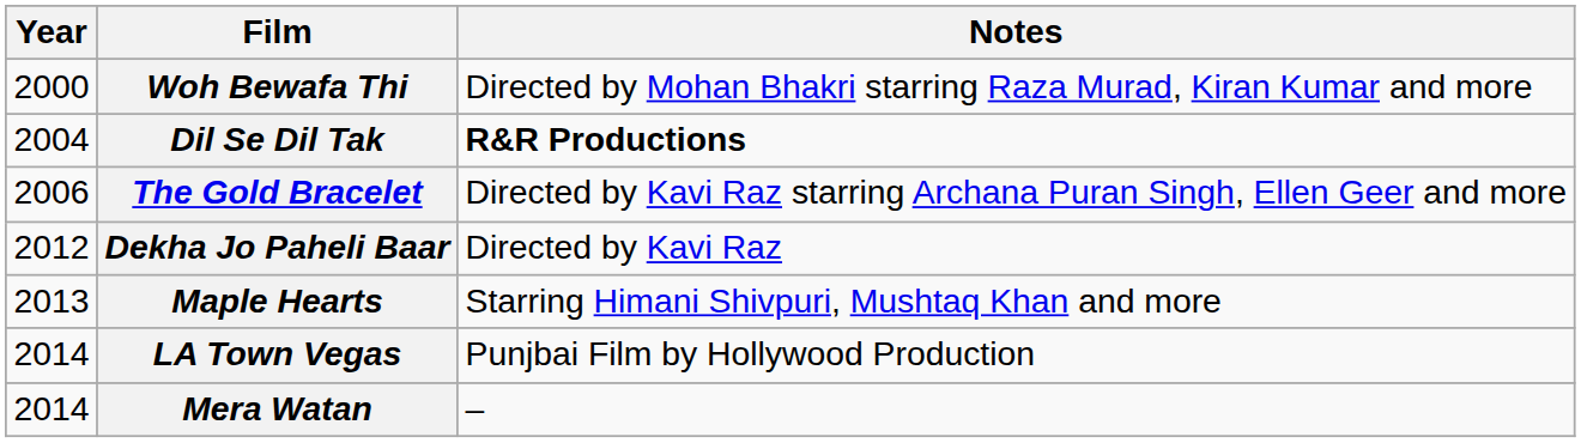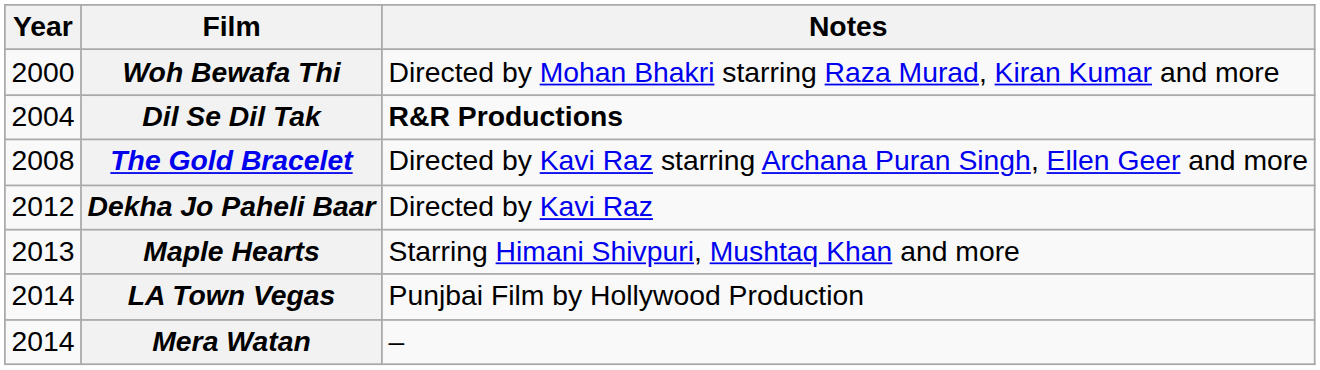The Gold Bracelet | Year: 2006 -> 2008
